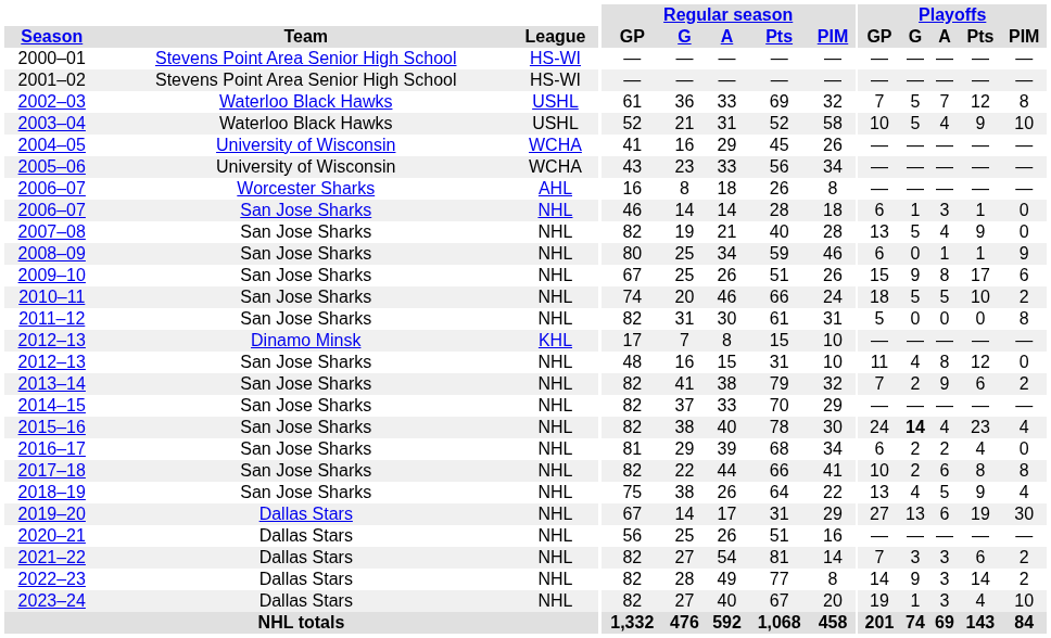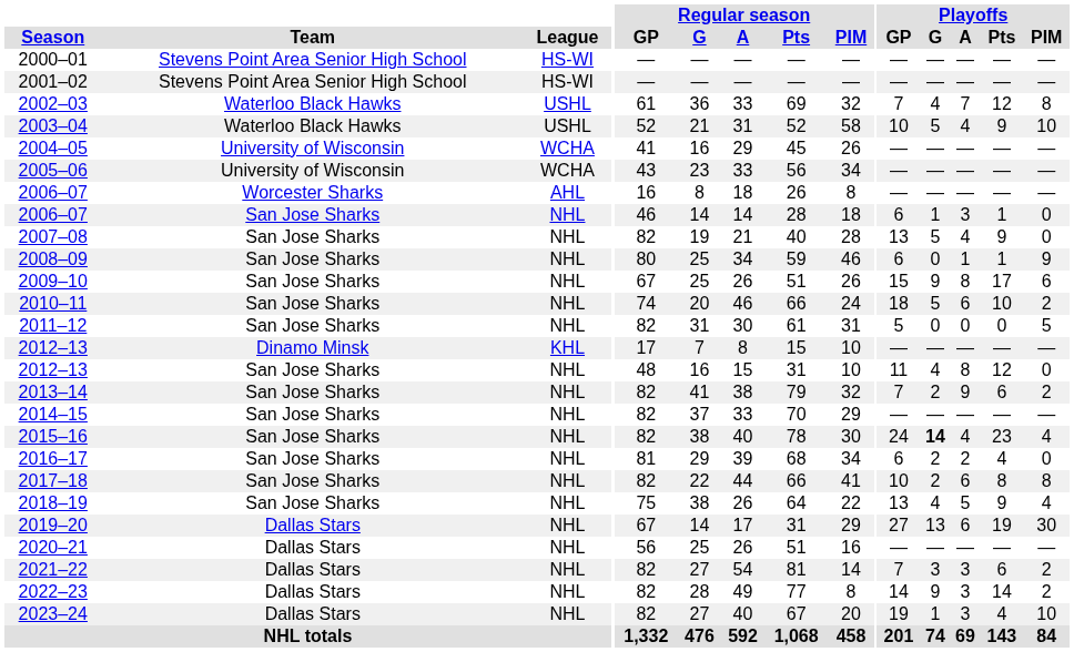2002–03 | Playoffs / G: 5 -> 4
2010–11 | Playoffs / A: 5 -> 6
2011–12 | Playoffs / PIM: 8 -> 5
